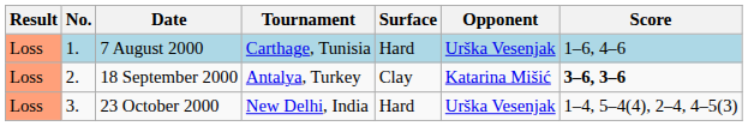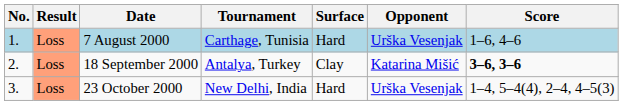columns swapped: Result <-> No.
